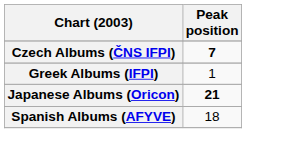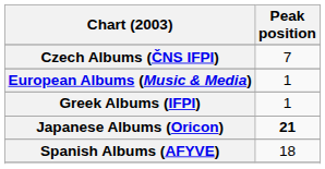Czech Albums (ČNS IFPI) | Peak position: bold -> normal
+ row: European Albums (Music & Media) | 1
